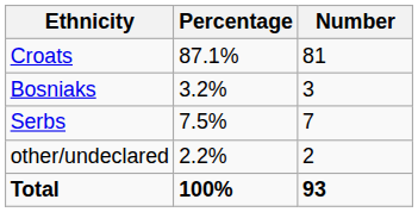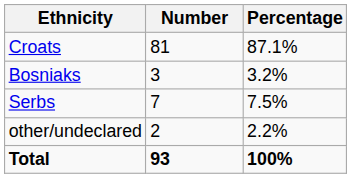columns swapped: Number <-> Percentage
